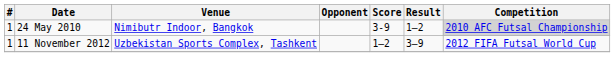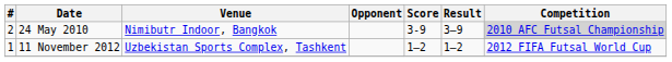24 May 2010 | #: 1 -> 2
24 May 2010 | Result: 1–2 -> 3–9
11 November 2012 | Result: 3–9 -> 1–2
